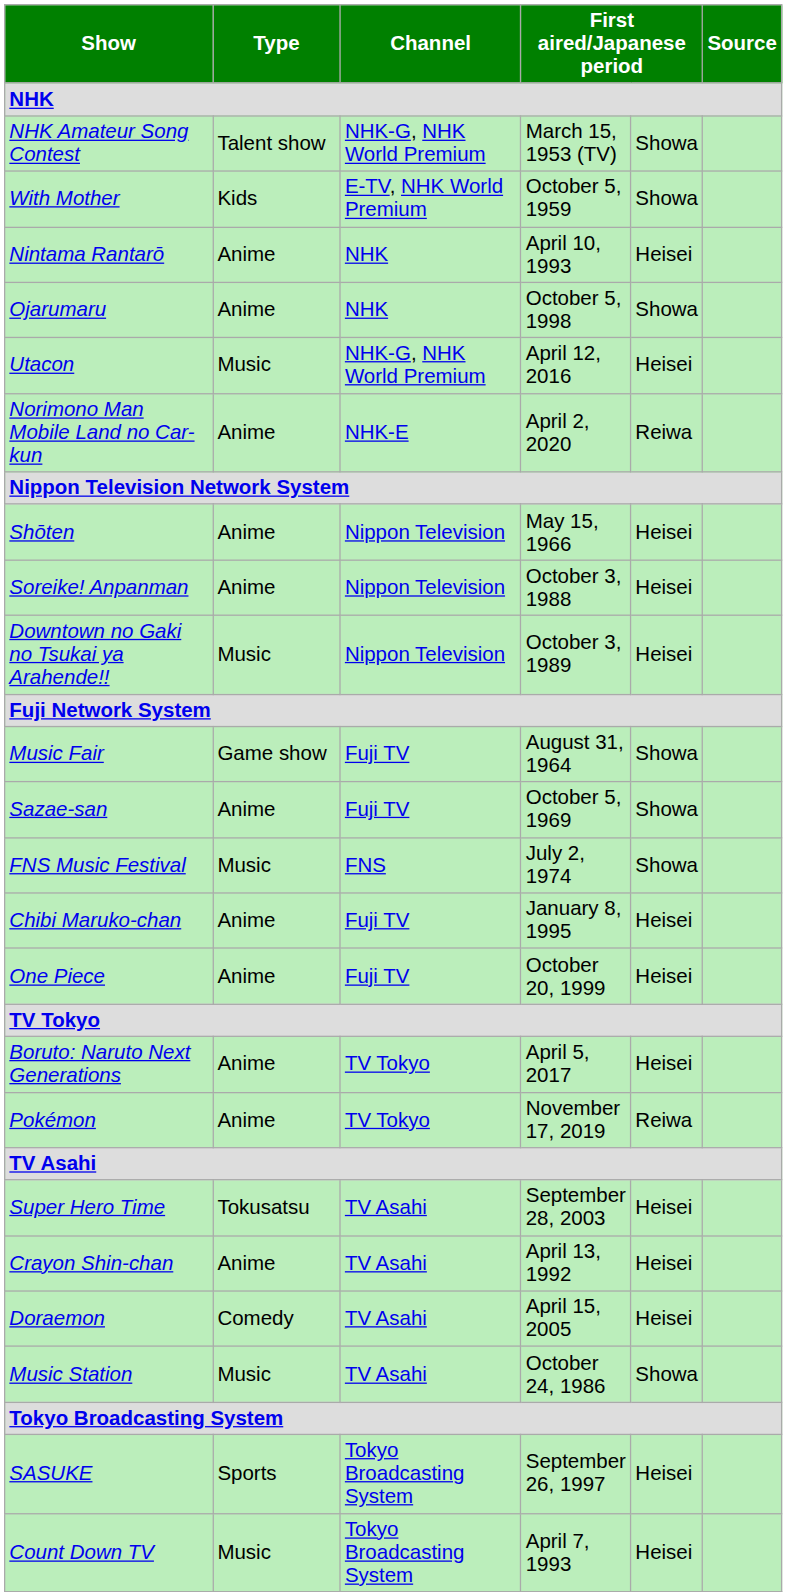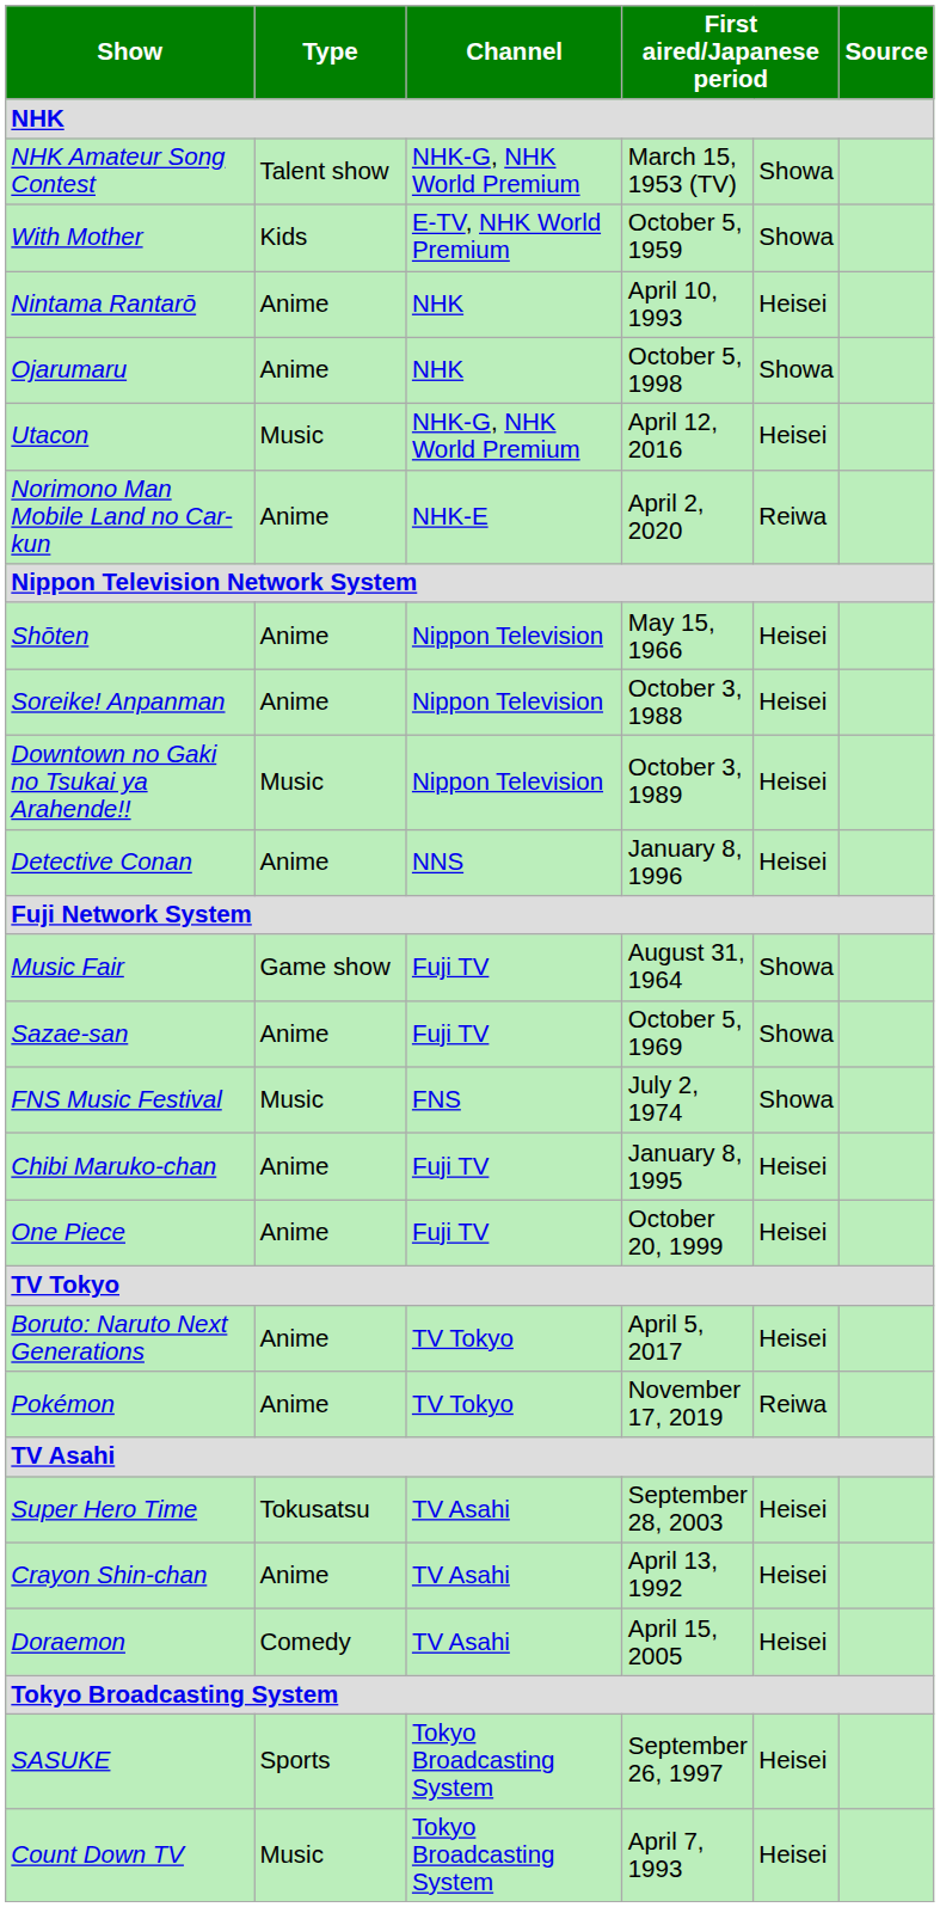+ row: Detective Conan | Anime | NNS | January 8, 1996 | Heisei
- row: Music Station | Music | TV Asahi | October 24, 1986 | Showa
